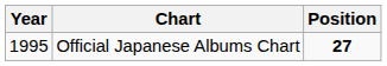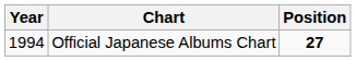Official Japanese Albums Chart | Year: 1995 -> 1994
